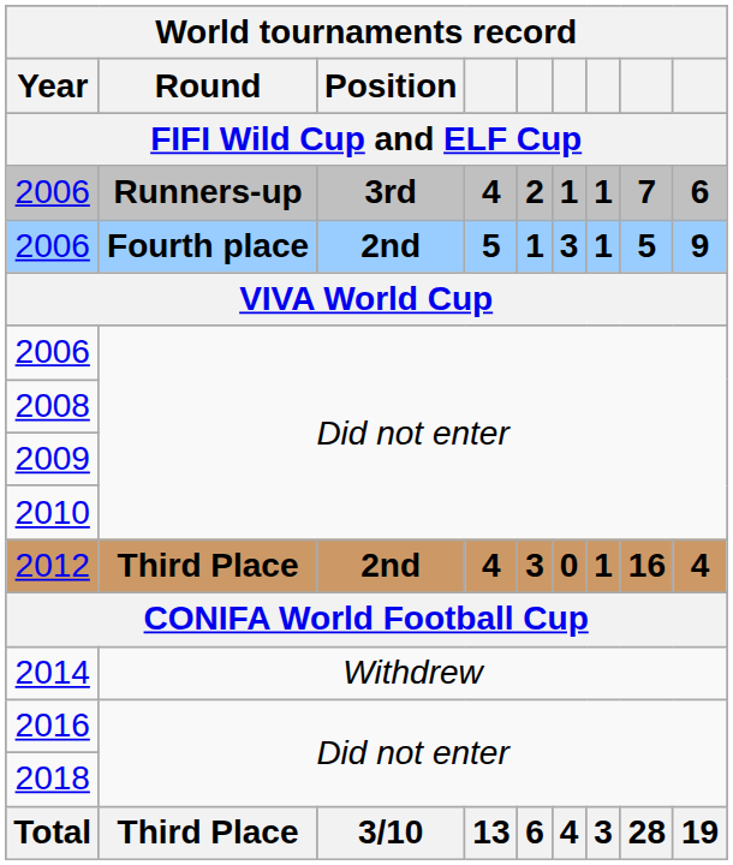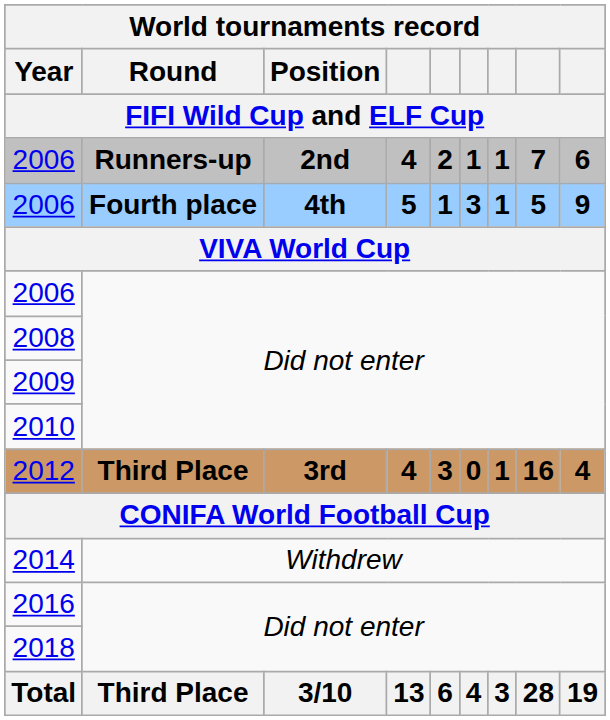2006 / Runners-up | Position: 3rd -> 2nd
2006 / Fourth place | Position: 2nd -> 4th
2012 | Position: 2nd -> 3rd
